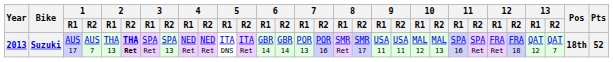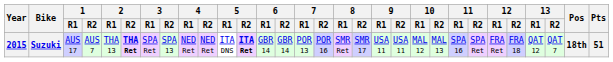Suzuki | Year: 2013 -> 2015
Suzuki | 5 / R2: normal -> bold
Suzuki | Pts: 52 -> 51
